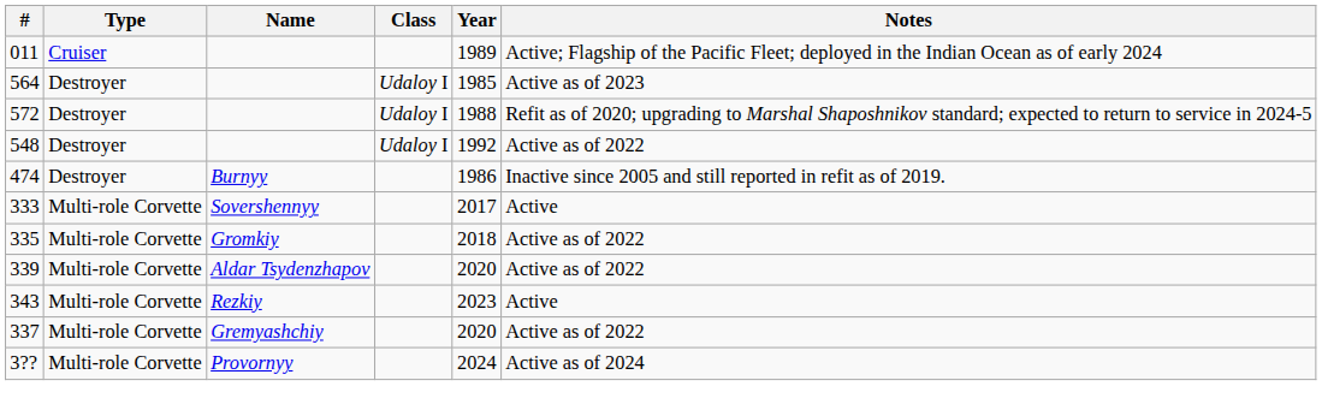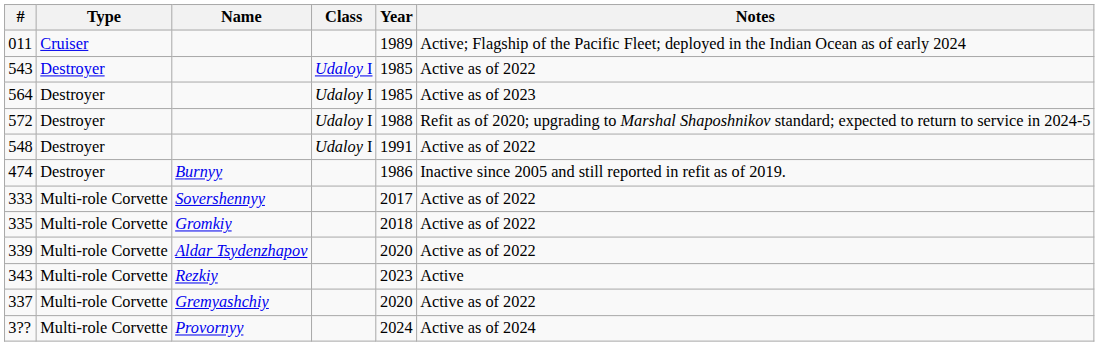+ row: 543 | Destroyer | Udaloy I | 1985 | Active as of 2022
548 | Year: 1992 -> 1991
333 | Notes: Active -> Active as of 2022
